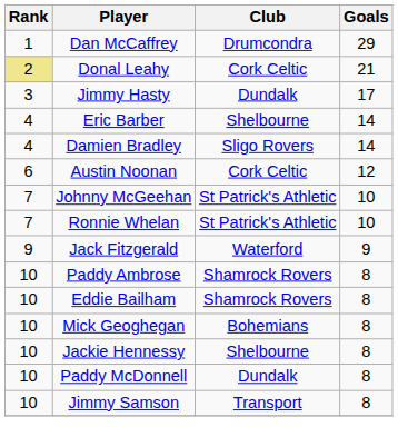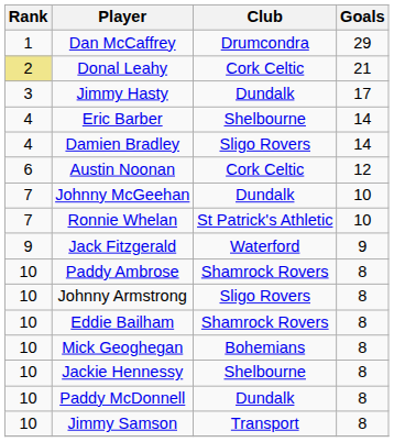Johnny McGeehan | Club: St Patrick's Athletic -> Dundalk
+ row: 10 | Johnny Armstrong | Sligo Rovers | 8
